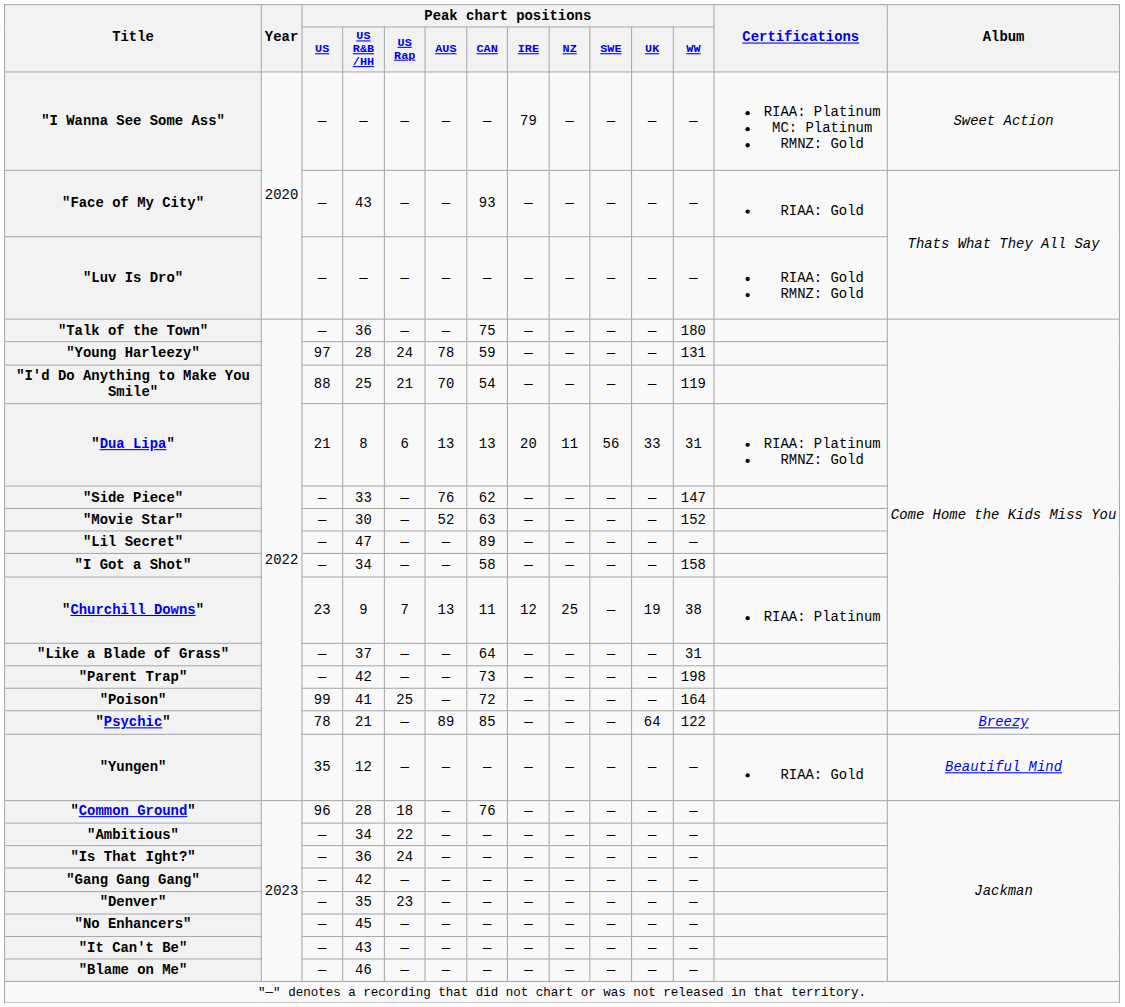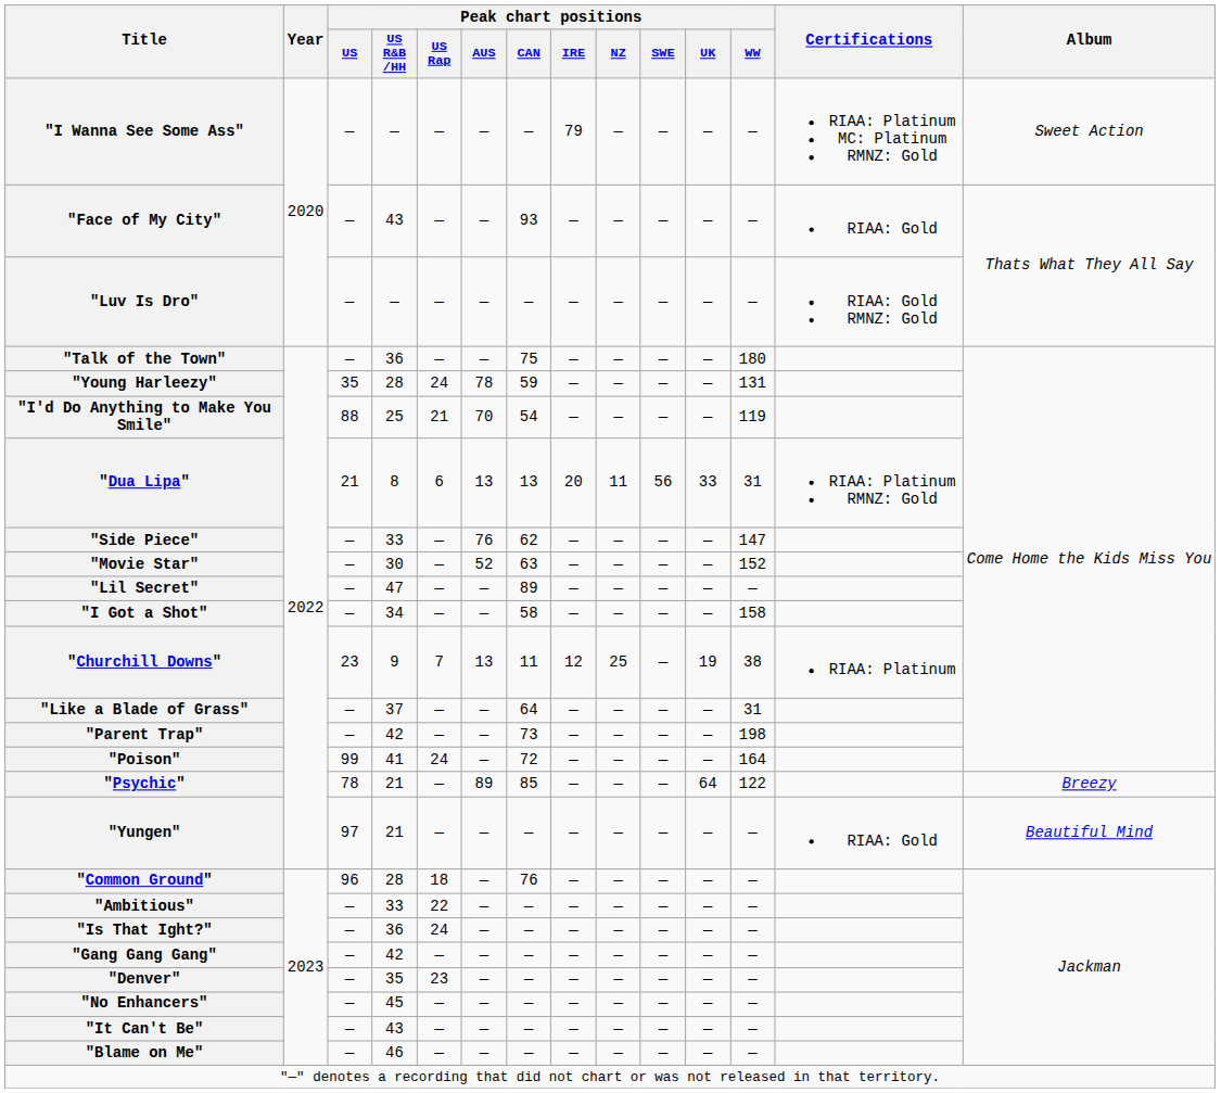"Young Harleezy" | Peak chart positions / US: 97 -> 35
"Poison" | Peak chart positions / US Rap: 25 -> 24
"Yungen" | Peak chart positions / US: 35 -> 97
"Yungen" | Peak chart positions / US R&B /HH: 12 -> 21
"Ambitious" | Peak chart positions / US R&B /HH: 34 -> 33
